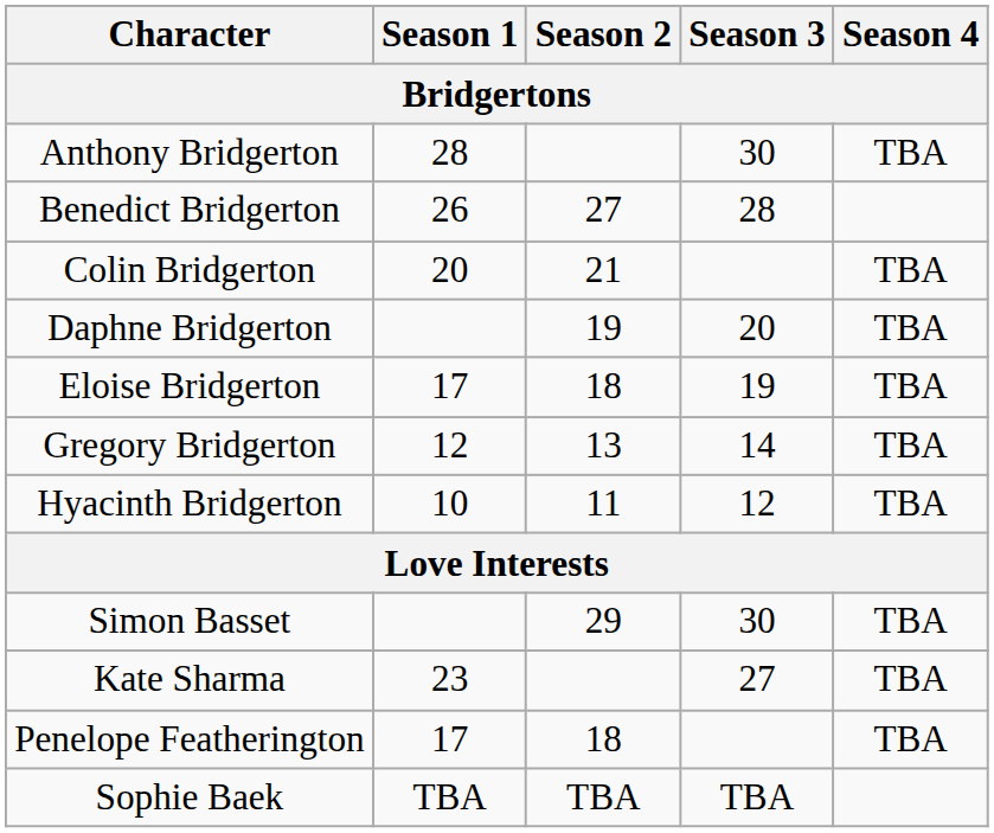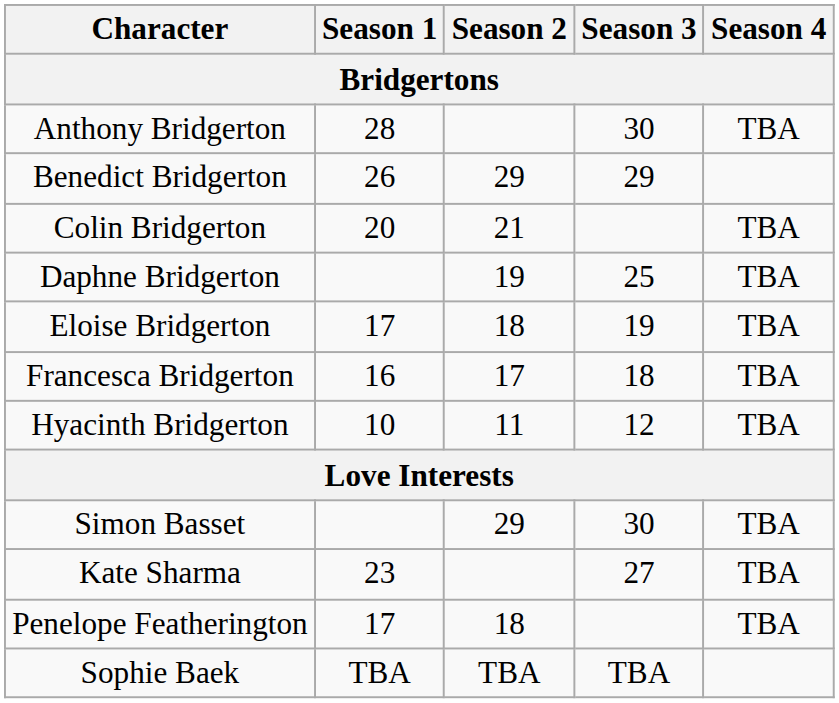Benedict Bridgerton | Season 2: 27 -> 29
Benedict Bridgerton | Season 3: 28 -> 29
Daphne Bridgerton | Season 3: 20 -> 25
+ row: Francesca Bridgerton | 16 | 17 | 18 | TBA
- row: Gregory Bridgerton | 12 | 13 | 14 | TBA
